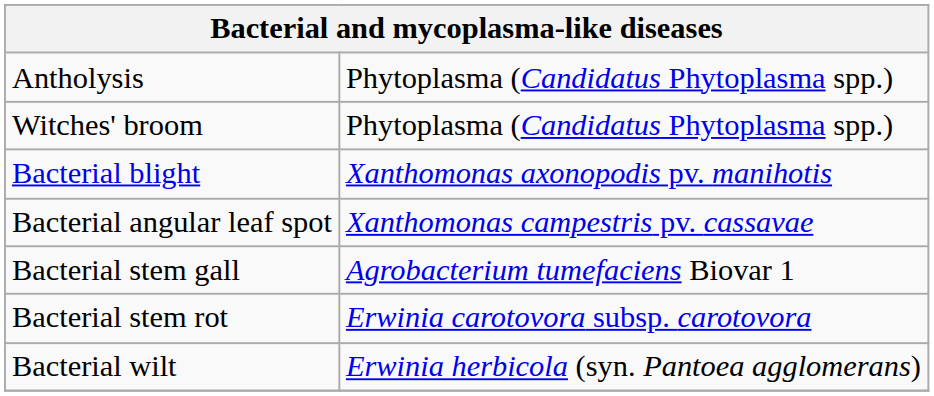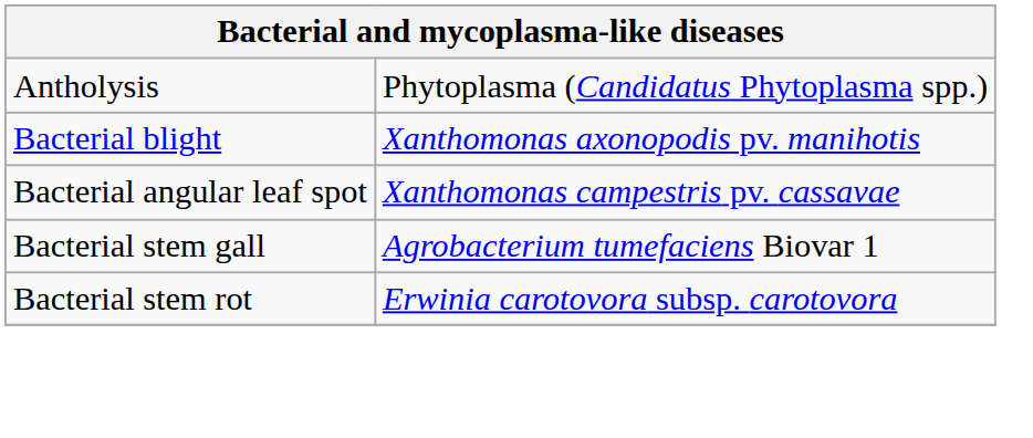- row: Witches' broom | Phytoplasma (Candidatus Phytoplasma spp.)
- row: Bacterial wilt | Erwinia herbicola (syn. Pantoea agglomerans)
